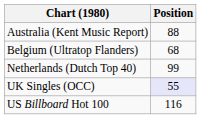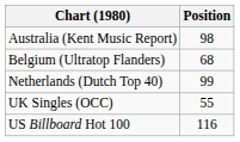Australia (Kent Music Report) | Position: 88 -> 98
UK Singles (OCC) | Position: lavender background -> no background
